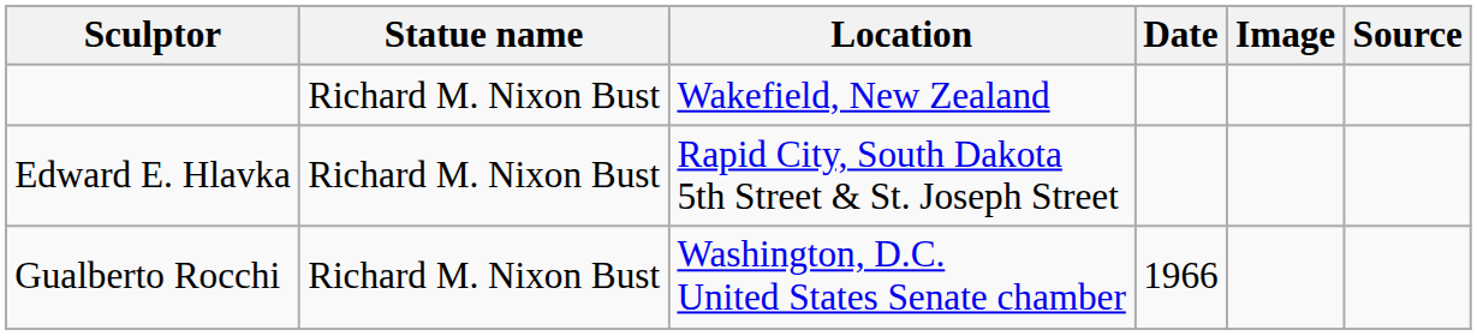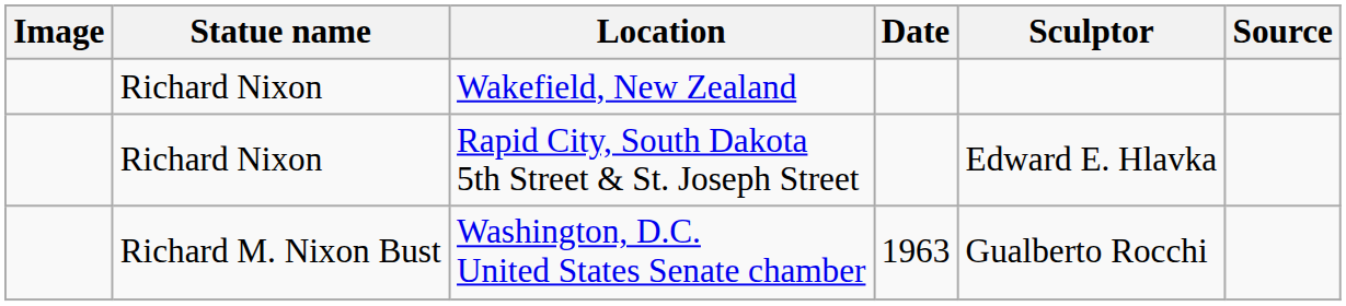columns swapped: Image <-> Sculptor
Wakefield, New Zealand | Statue name: Richard M. Nixon Bust -> Richard Nixon
Rapid City, South Dakota 5th Street & St. Joseph Street | Statue name: Richard M. Nixon Bust -> Richard Nixon
Washington, D.C. United States Senate chamber | Date: 1966 -> 1963
